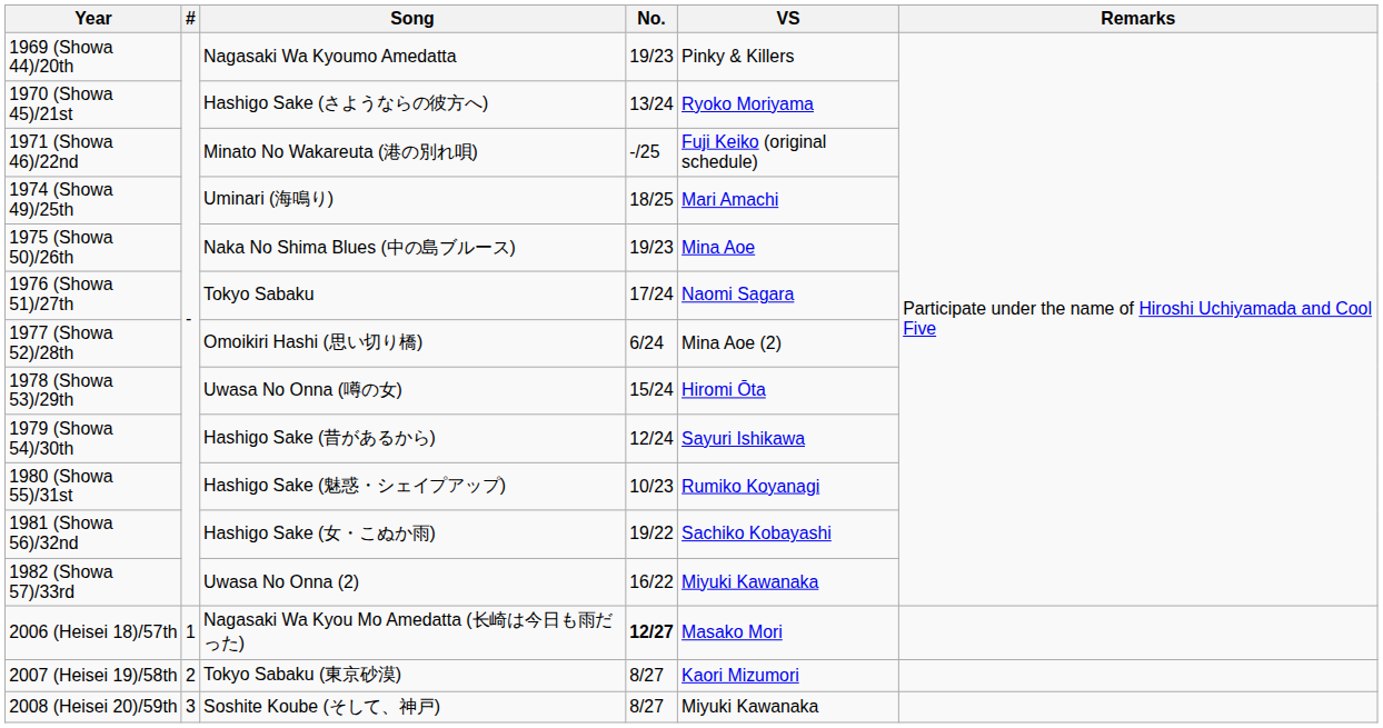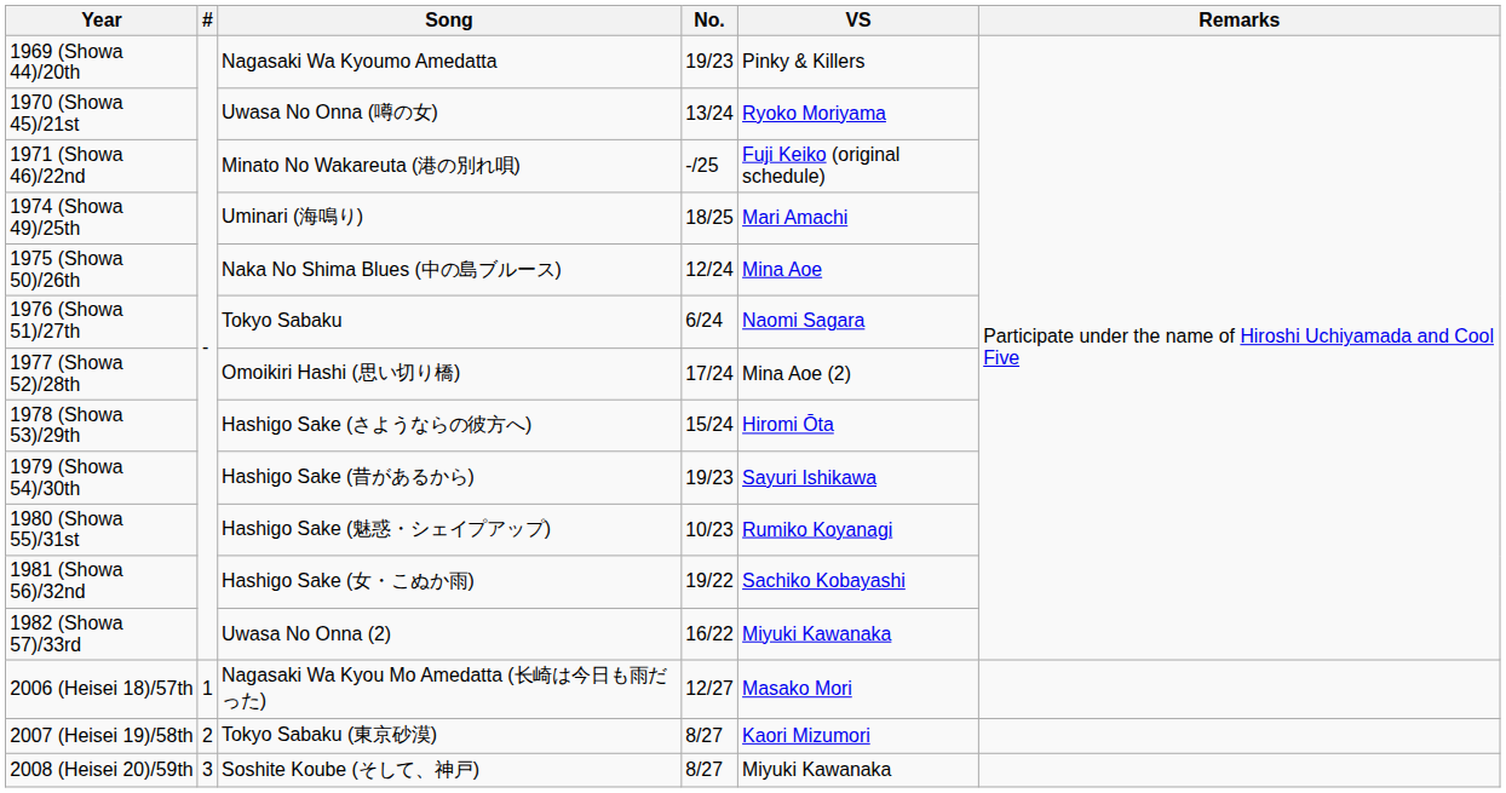1970 (Showa 45)/21st | Song: Hashigo Sake (さようならの彼方へ) -> Uwasa No Onna (噂の女)
1975 (Showa 50)/26th | No.: 19/23 -> 12/24
1976 (Showa 51)/27th | No.: 17/24 -> 6/24
1977 (Showa 52)/28th | No.: 6/24 -> 17/24
1978 (Showa 53)/29th | Song: Uwasa No Onna (噂の女) -> Hashigo Sake (さようならの彼方へ)
1979 (Showa 54)/30th | No.: 12/24 -> 19/23
2006 (Heisei 18)/57th | No.: bold -> normal
